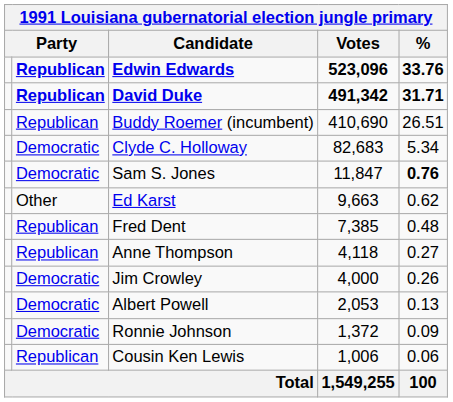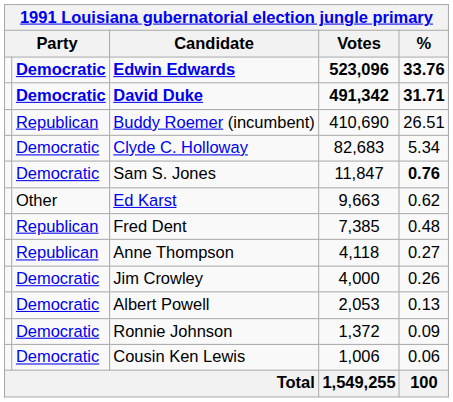Edwin Edwards | column 2: Republican -> Democratic
David Duke | column 2: Republican -> Democratic
Cousin Ken Lewis | column 2: Republican -> Democratic
